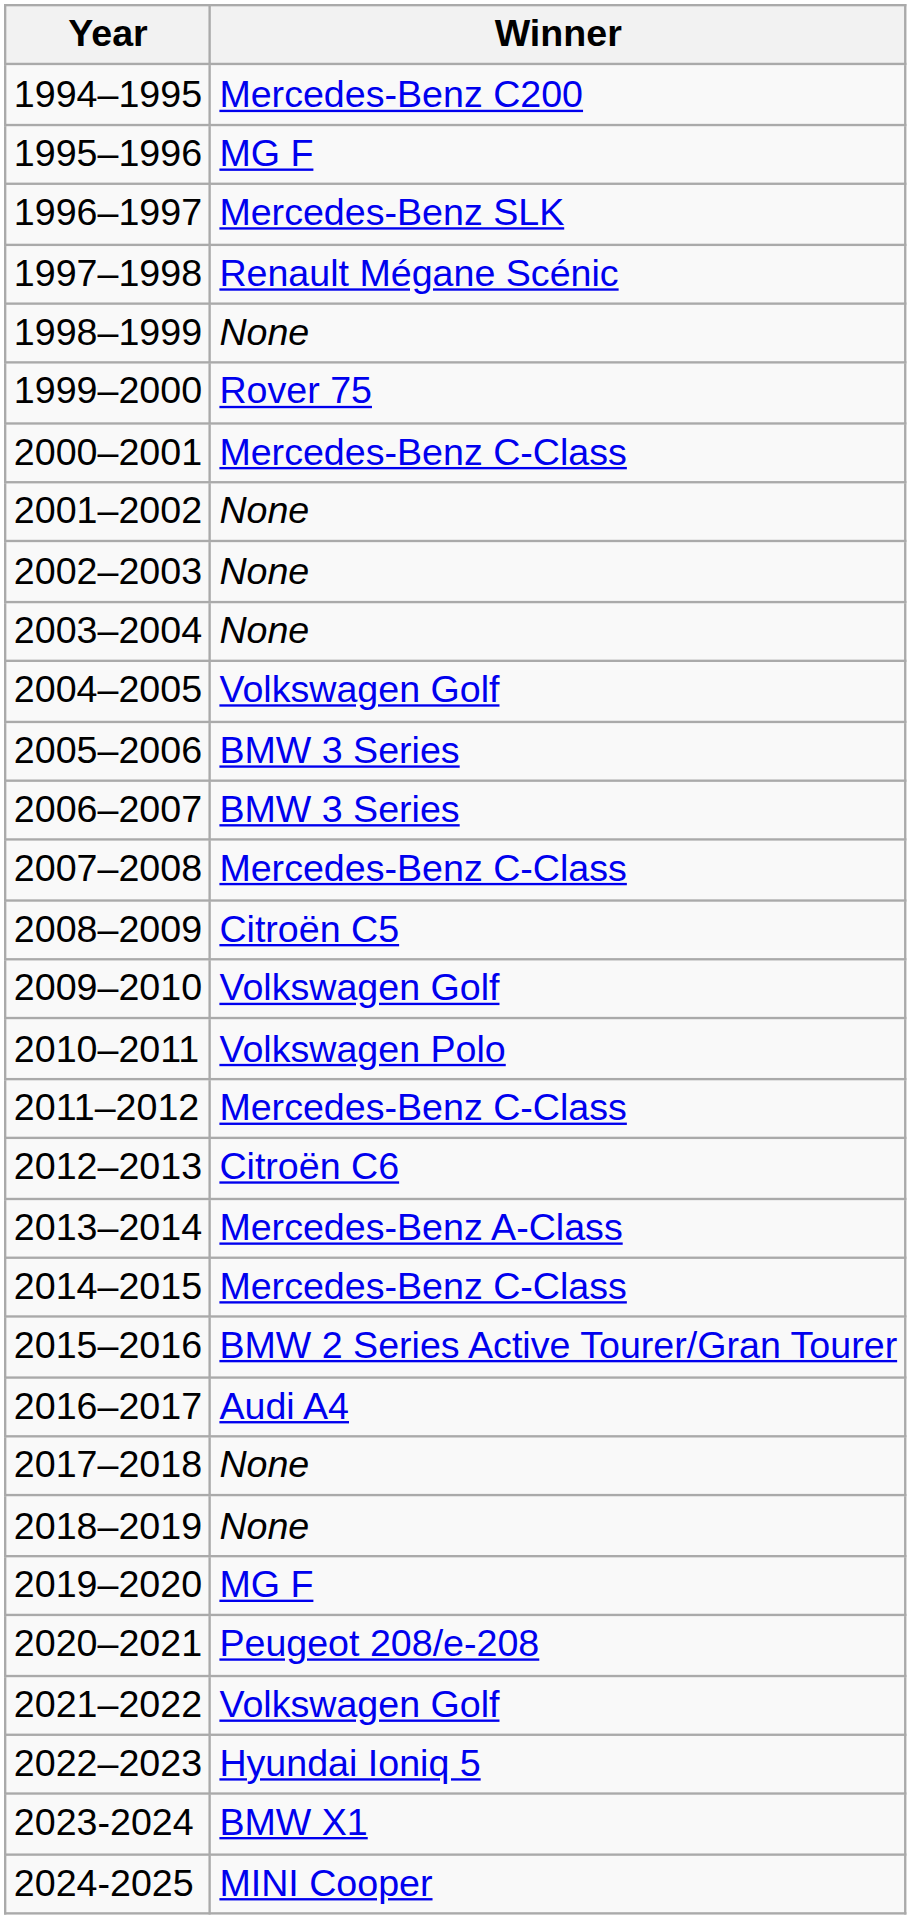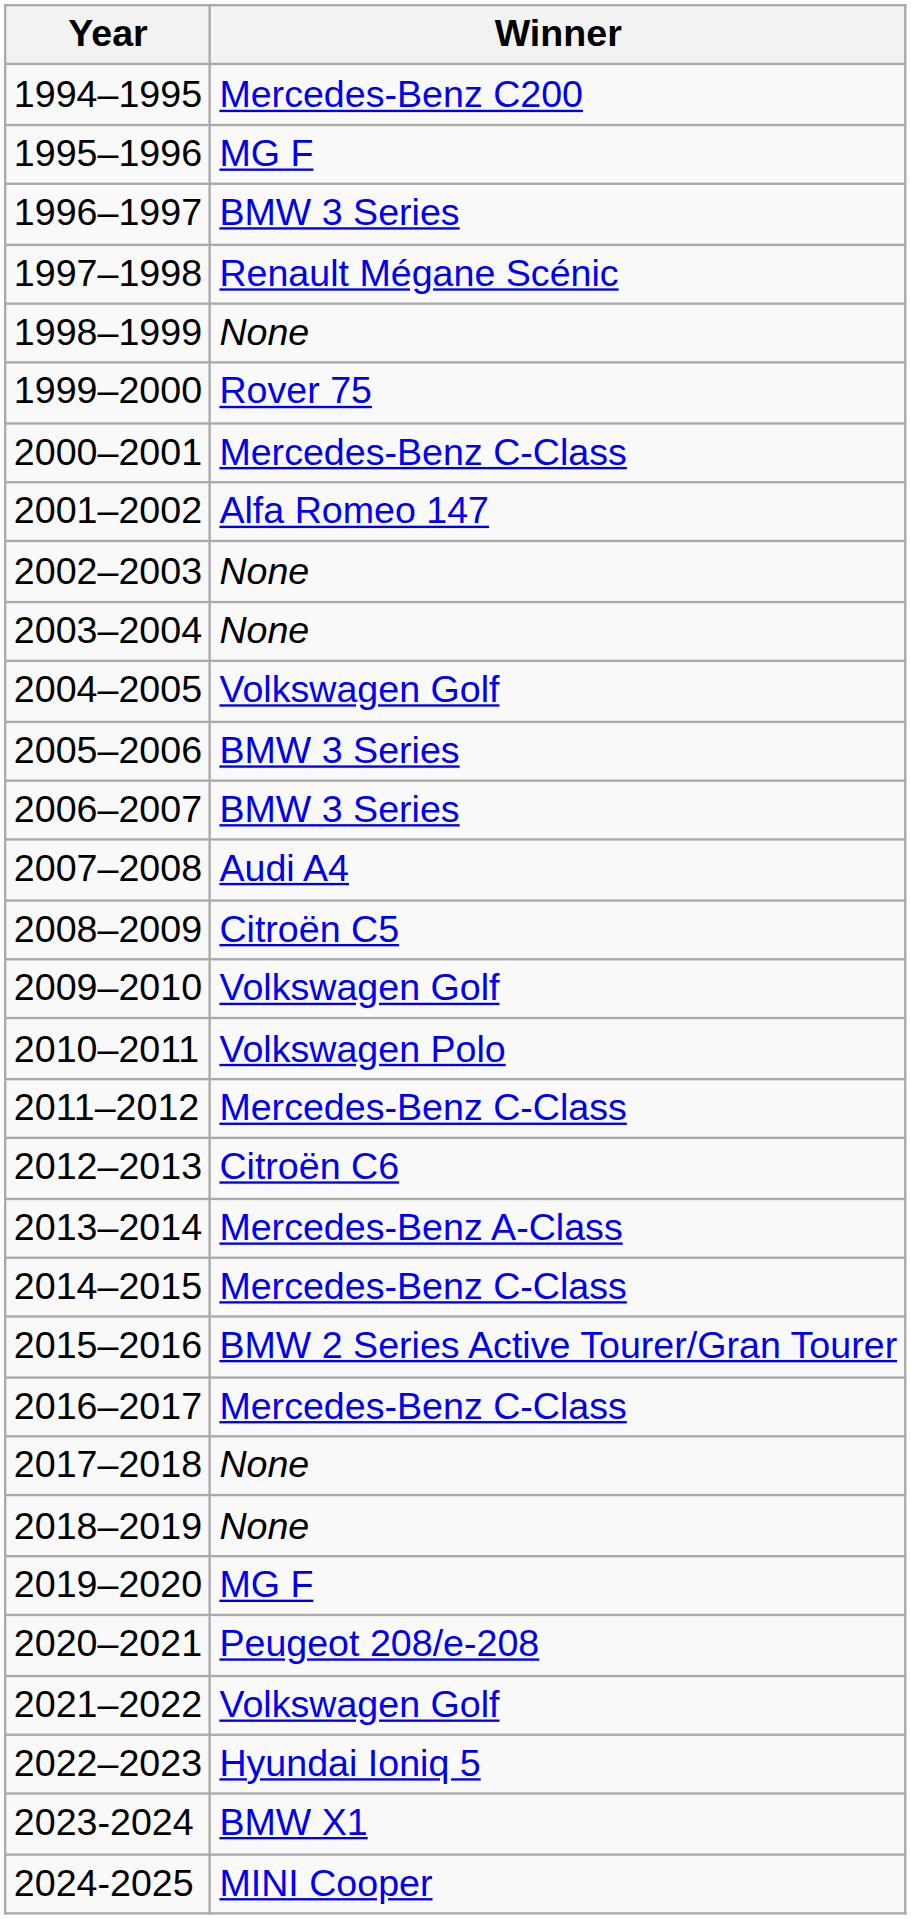1996–1997 | Winner: Mercedes-Benz SLK -> BMW 3 Series
2001–2002 | Winner: None -> Alfa Romeo 147
2007–2008 | Winner: Mercedes-Benz C-Class -> Audi A4
2016–2017 | Winner: Audi A4 -> Mercedes-Benz C-Class
